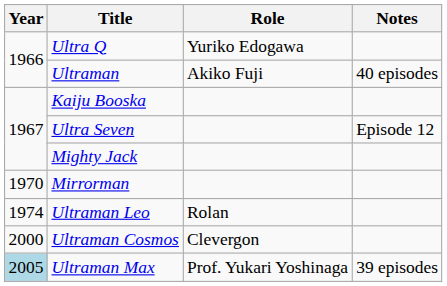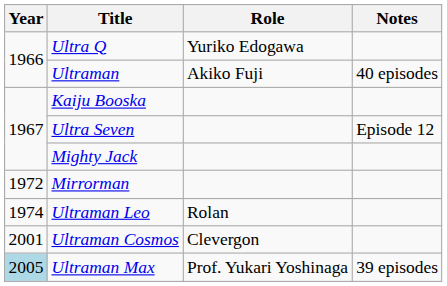Mirrorman | Year: 1970 -> 1972
Ultraman Cosmos | Year: 2000 -> 2001
